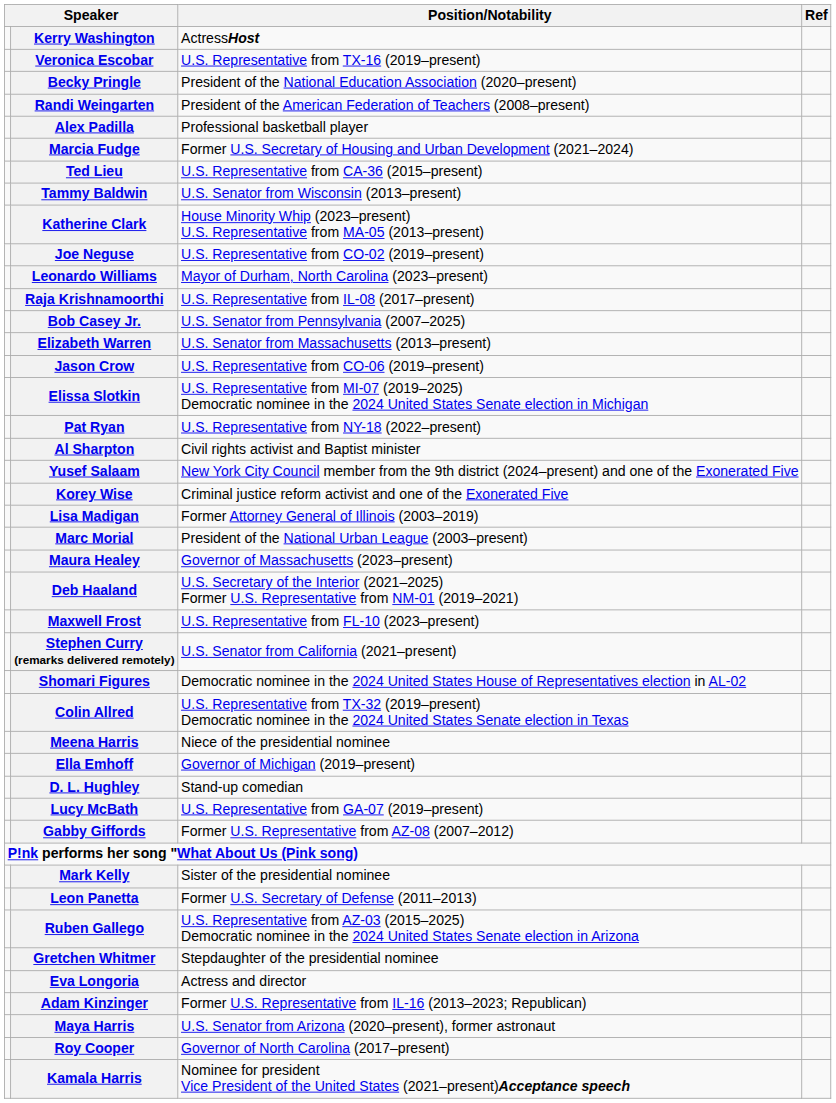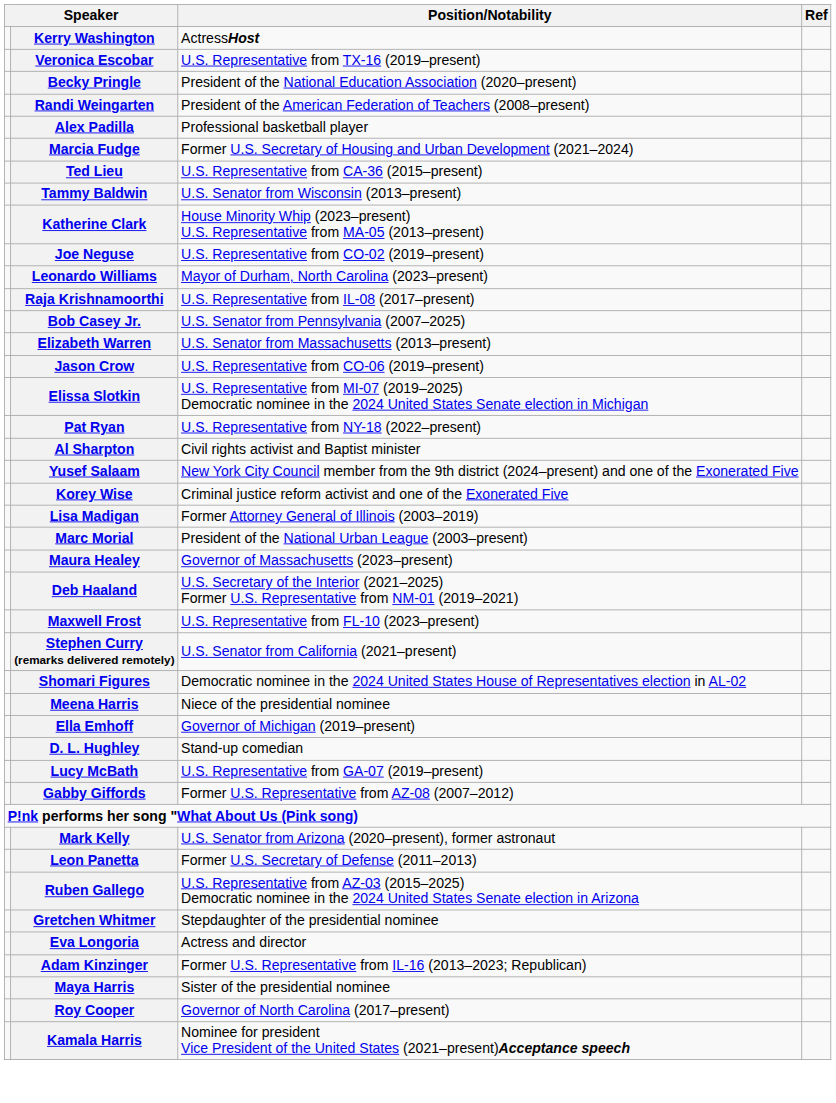- row: Colin Allred | U.S. Representative from TX-32 (2019–present) Democratic nominee in the 2024 United States Senate election in Texas
Mark Kelly | Position/Notability: Sister of the presidential nominee -> U.S. Senator from Arizona (2020–present), former astronaut
Maya Harris | Position/Notability: U.S. Senator from Arizona (2020–present), former astronaut -> Sister of the presidential nominee
